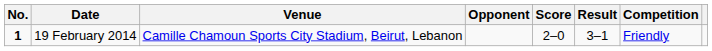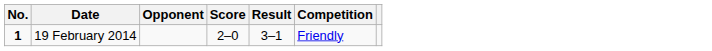- column: Venue | Camille Chamoun Sports City Stadium, Beirut, Lebanon
